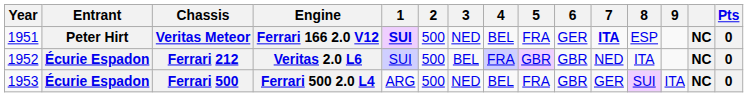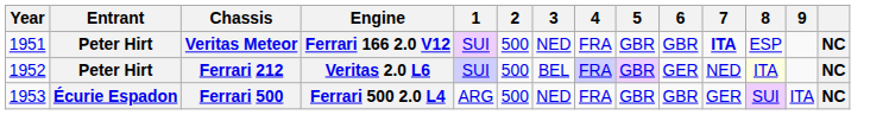- column: Pts | 0 | 0 | 0
Veritas Meteor | 1: bold -> normal
Veritas Meteor | 4: BEL -> FRA
Veritas Meteor | 5: FRA -> GBR
Veritas Meteor | 6: GER -> GBR
Ferrari 212 | Entrant: Écurie Espadon -> Peter Hirt
Ferrari 212 | 6: GBR -> GER
Ferrari 212 | 8: no background -> lightyellow background
Ferrari 500 | 4: BEL -> FRA
Ferrari 500 | 5: FRA -> GBR
